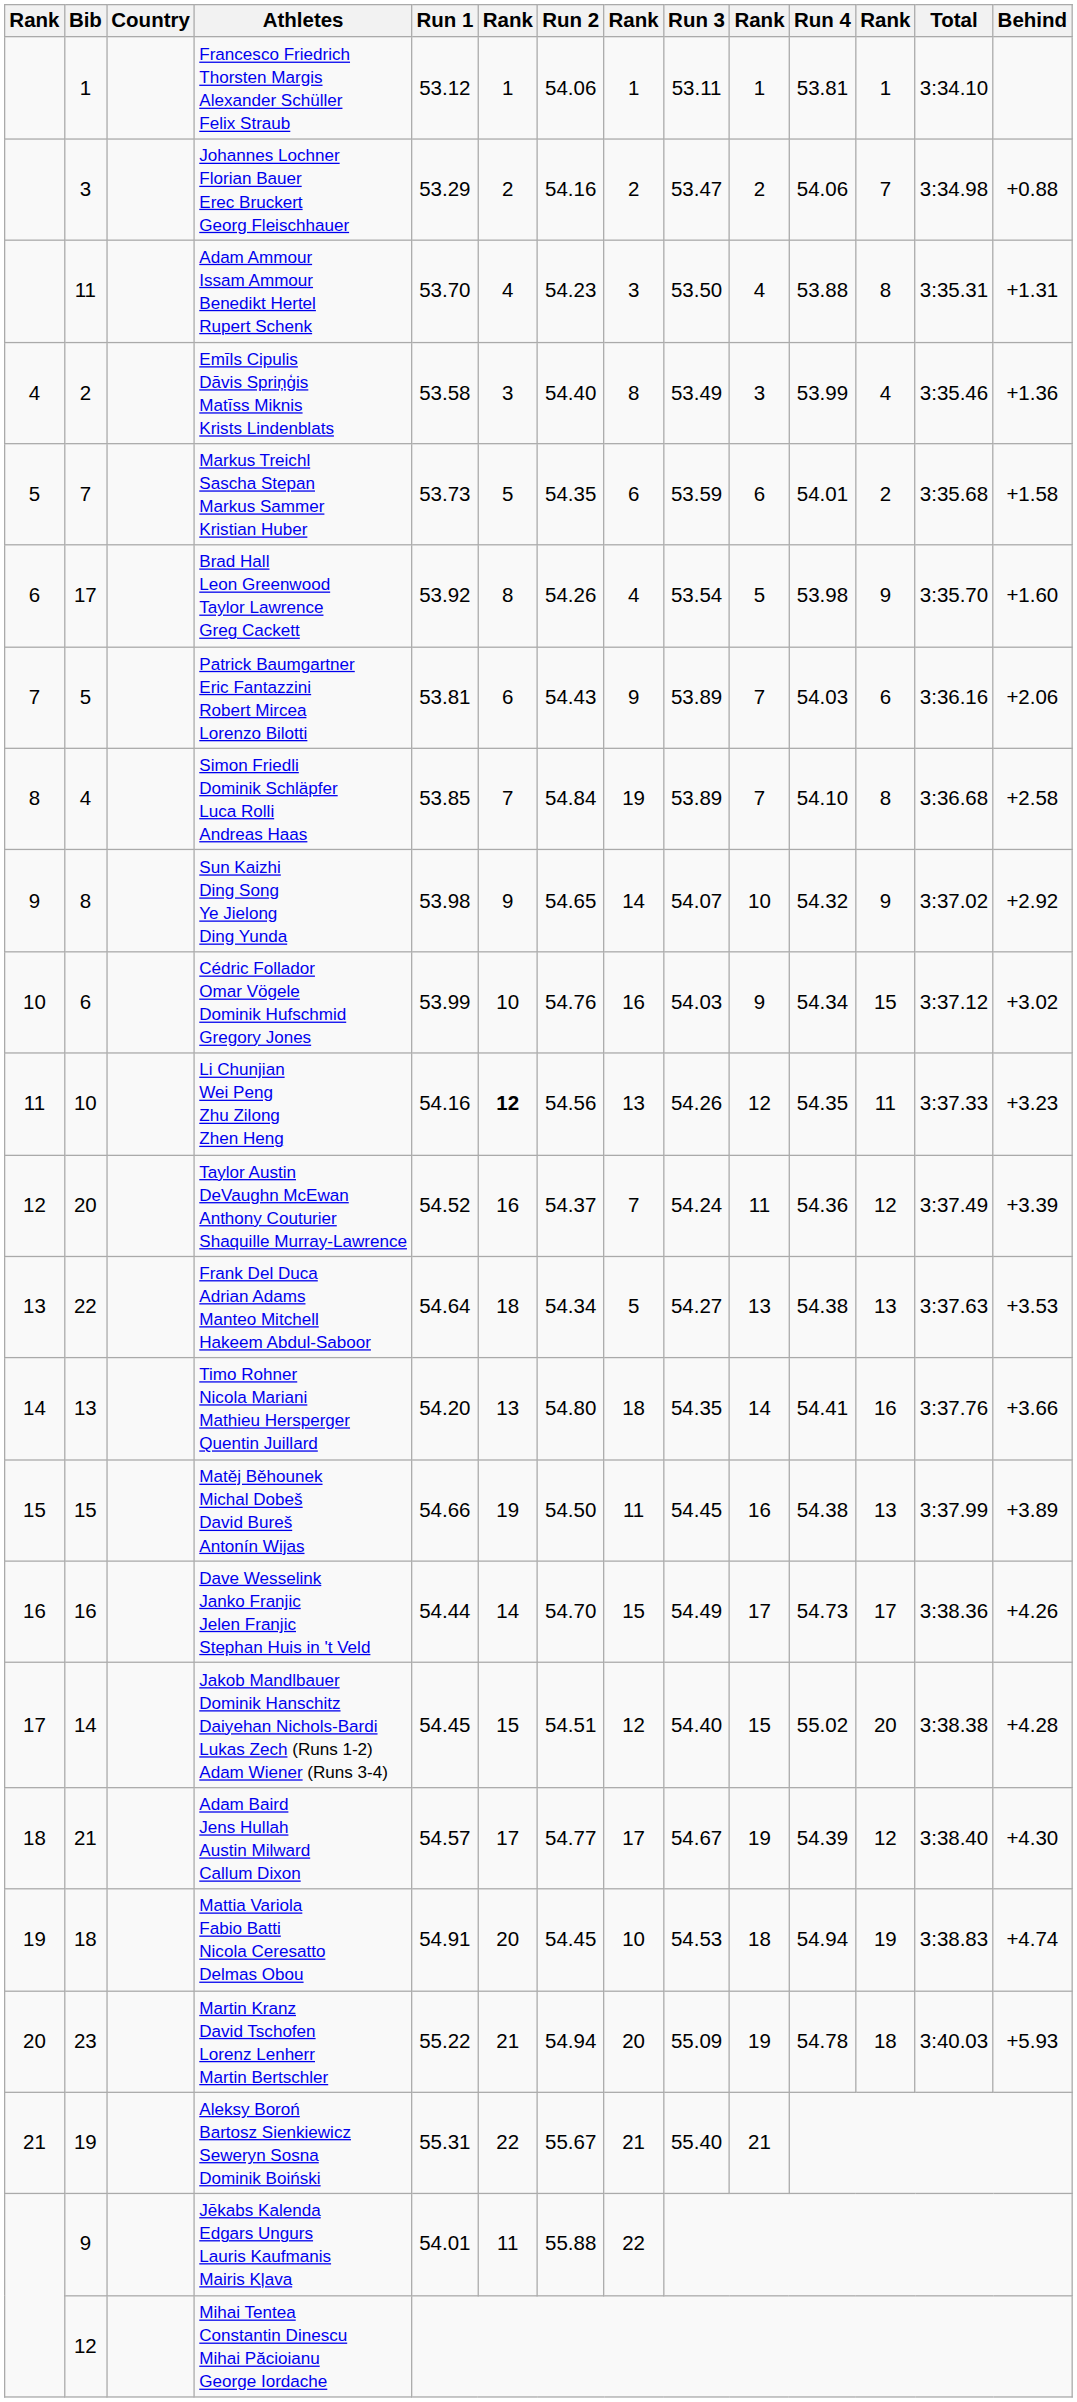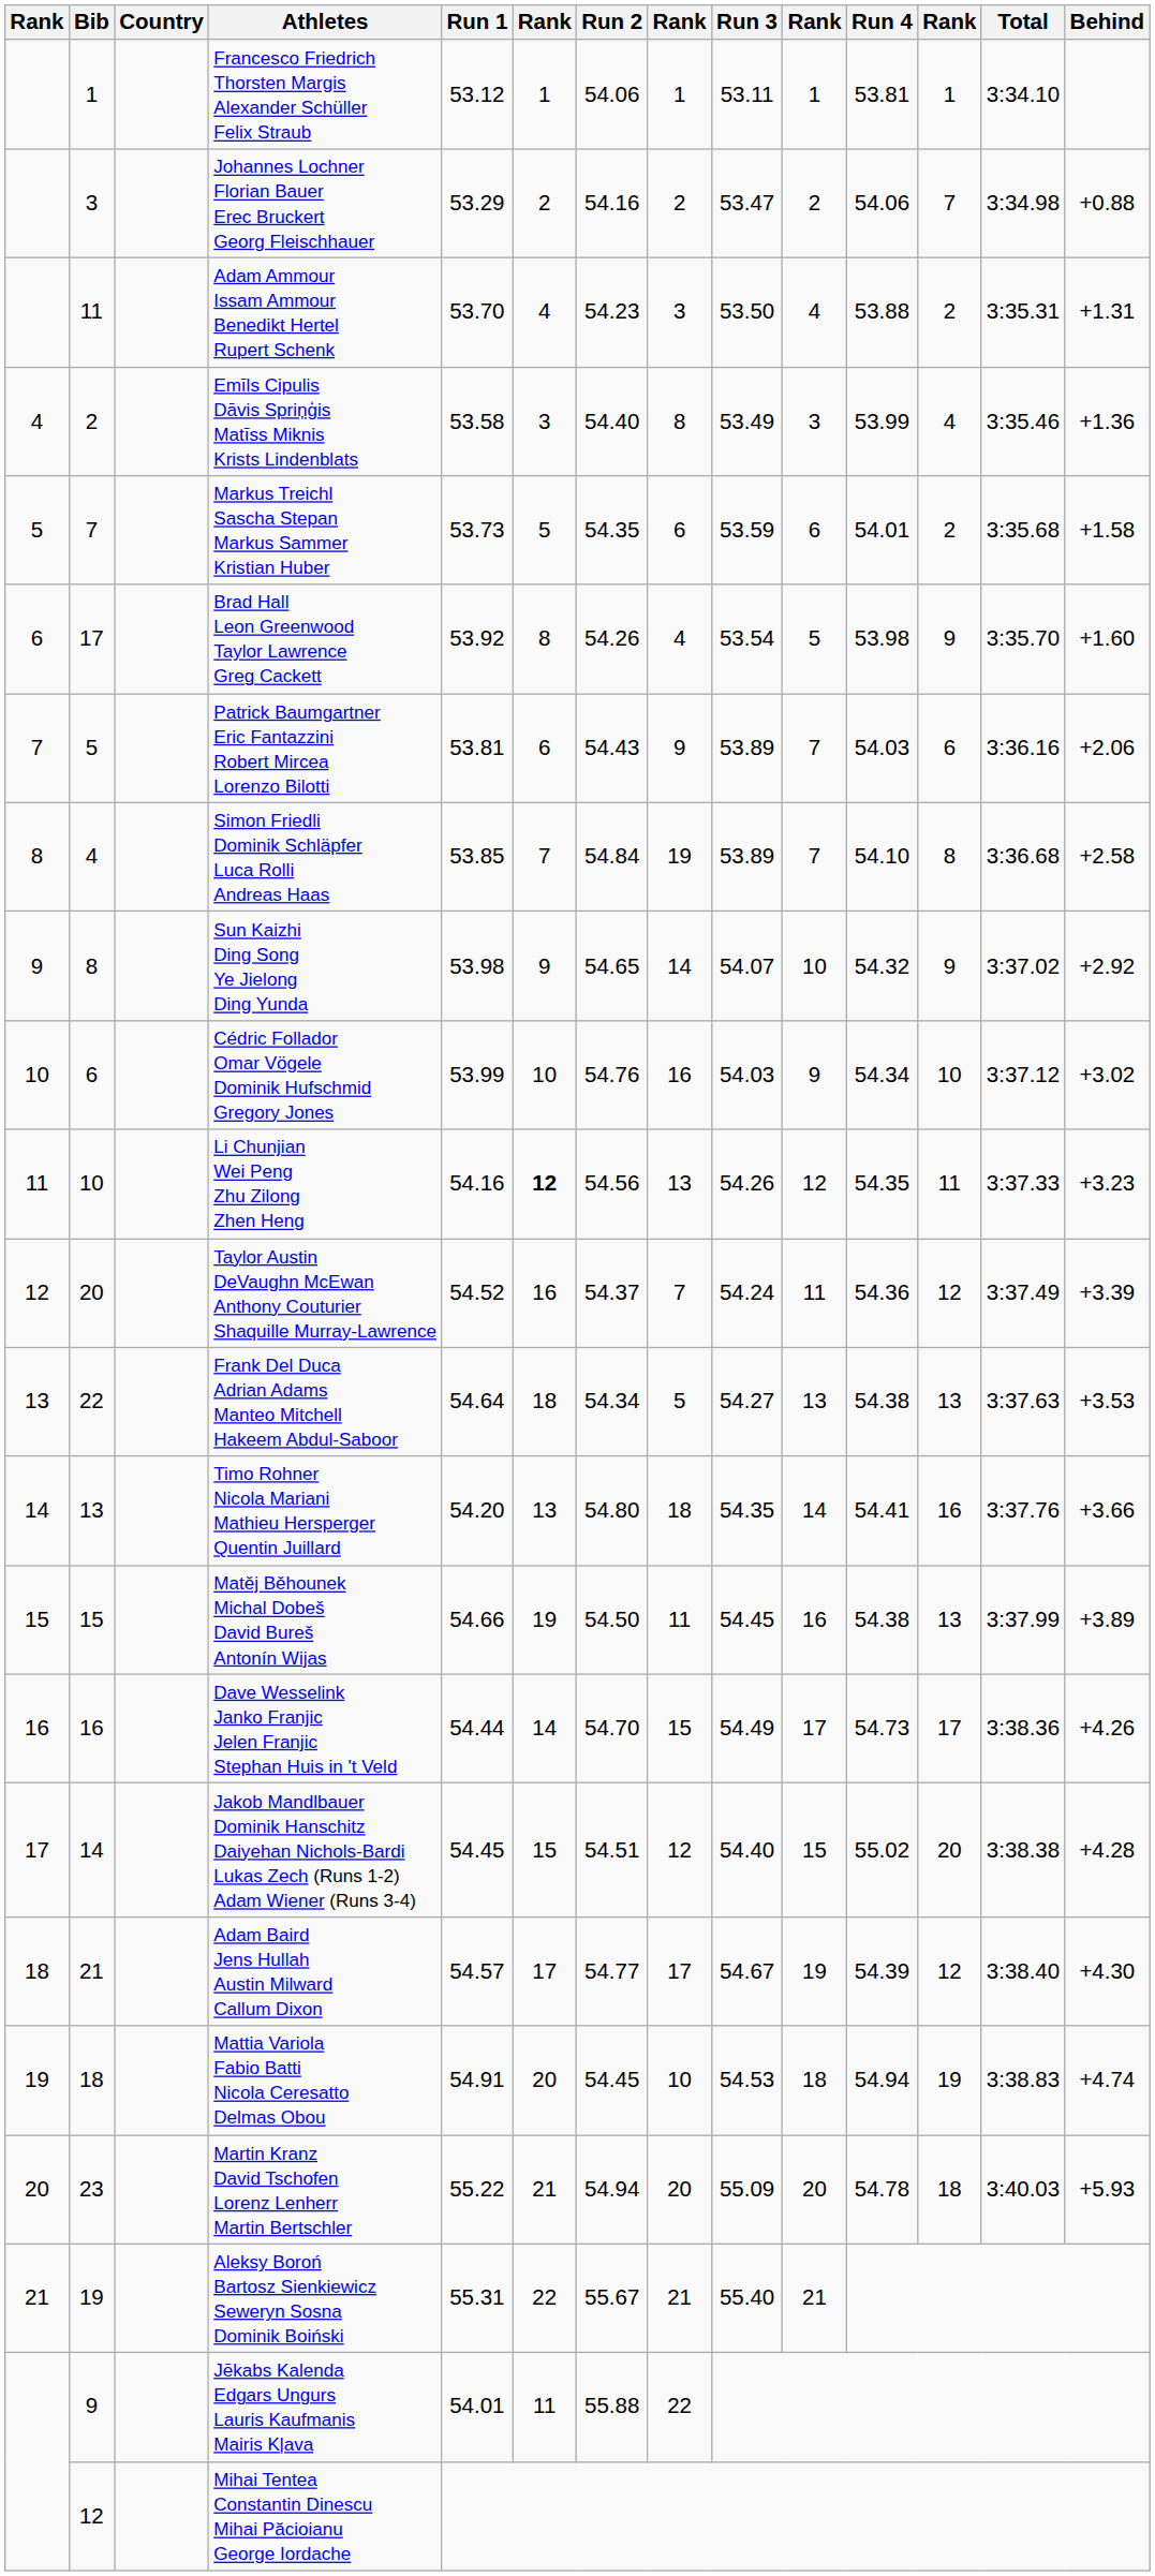Adam Ammour Issam Ammour Benedikt Hertel Rupert Schenk | column 12: 8 -> 2
Cédric Follador Omar Vögele Dominik Hufschmid Gregory Jones | column 12: 15 -> 10
Martin Kranz David Tschofen Lorenz Lenherr Martin Bertschler | column 10: 19 -> 20
